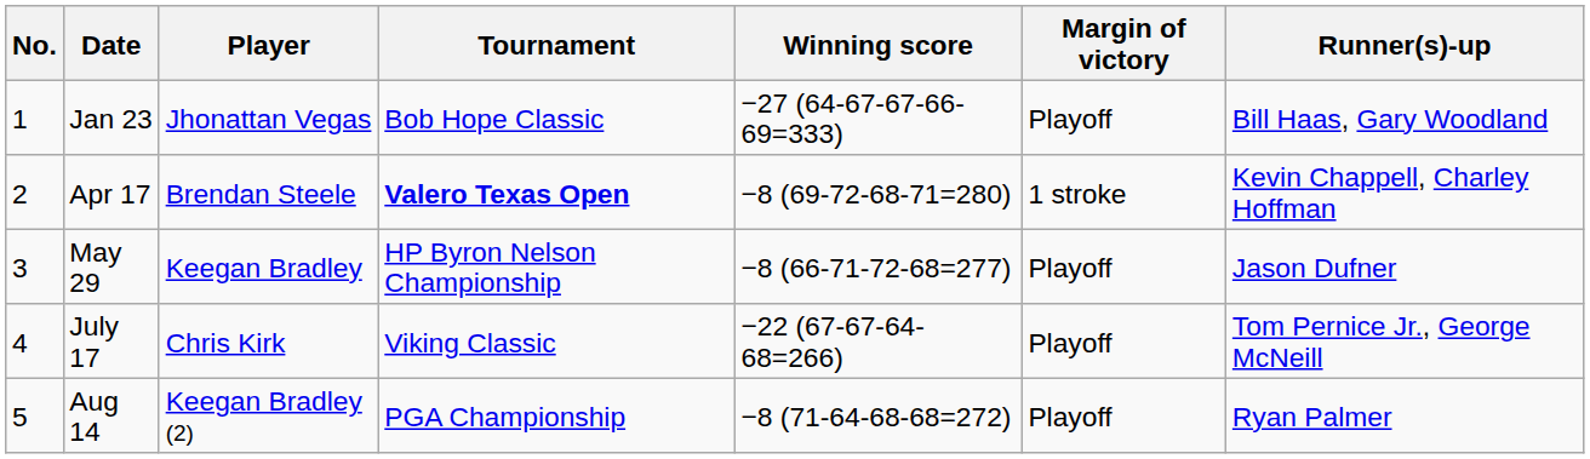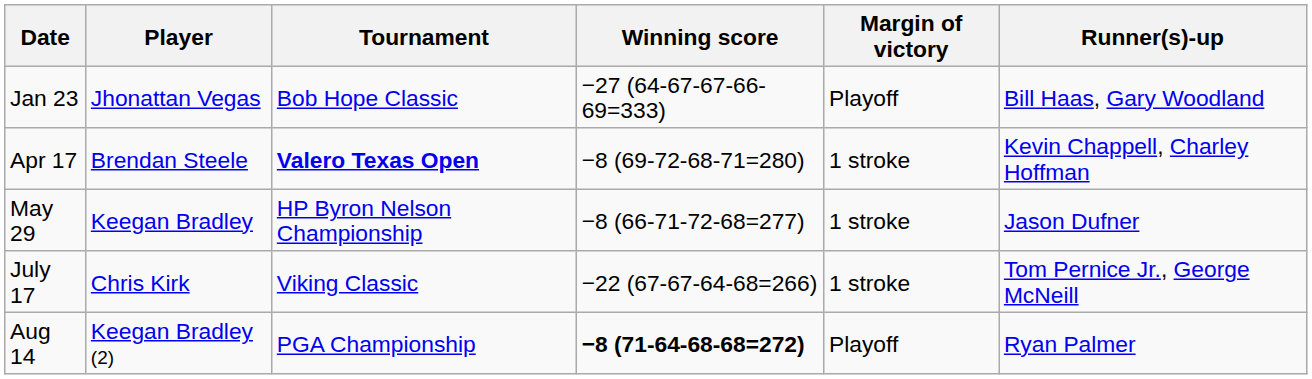- column: No. | 1 | 2 | 3 | 4 | 5
May 29 | Margin of victory: Playoff -> 1 stroke
July 17 | Margin of victory: Playoff -> 1 stroke
Aug 14 | Winning score: normal -> bold
